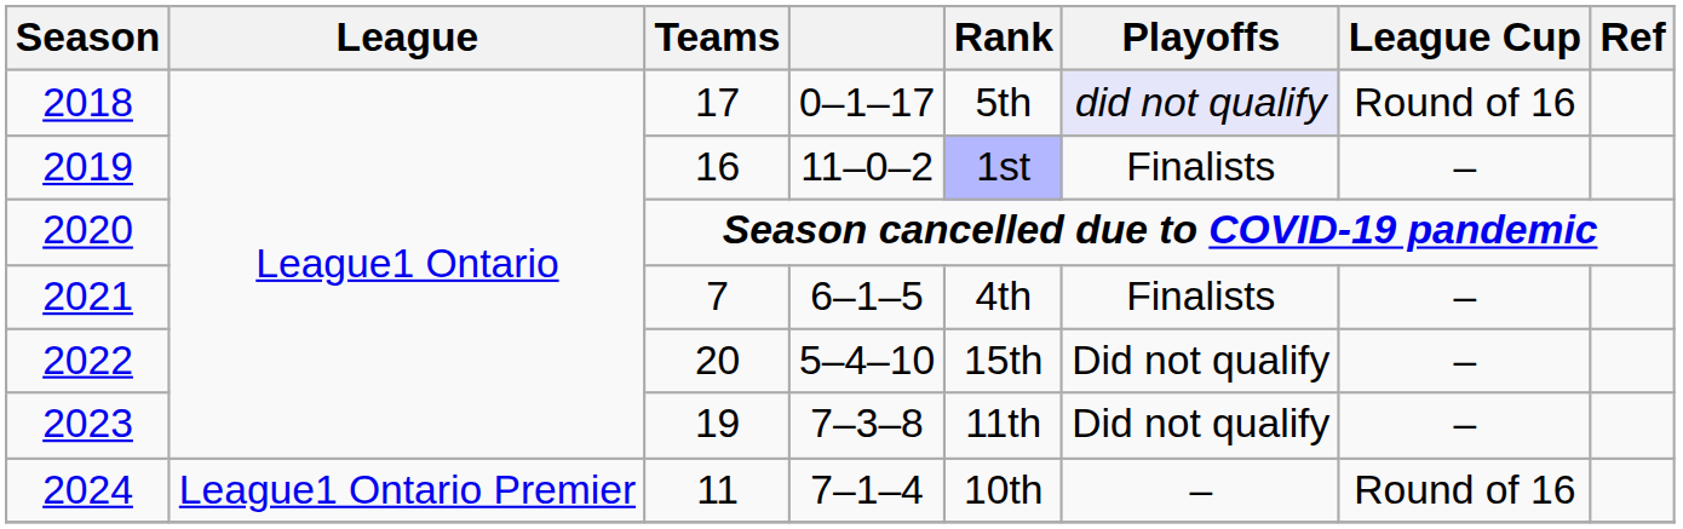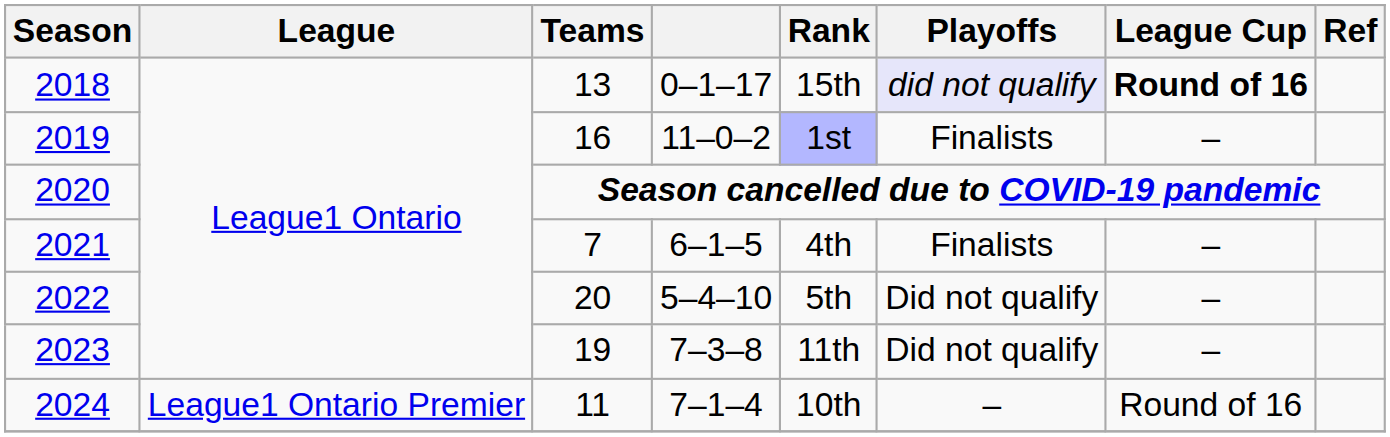2018 | Teams: 17 -> 13
2018 | Rank: 5th -> 15th
2018 | League Cup: normal -> bold
2022 | Rank: 15th -> 5th
